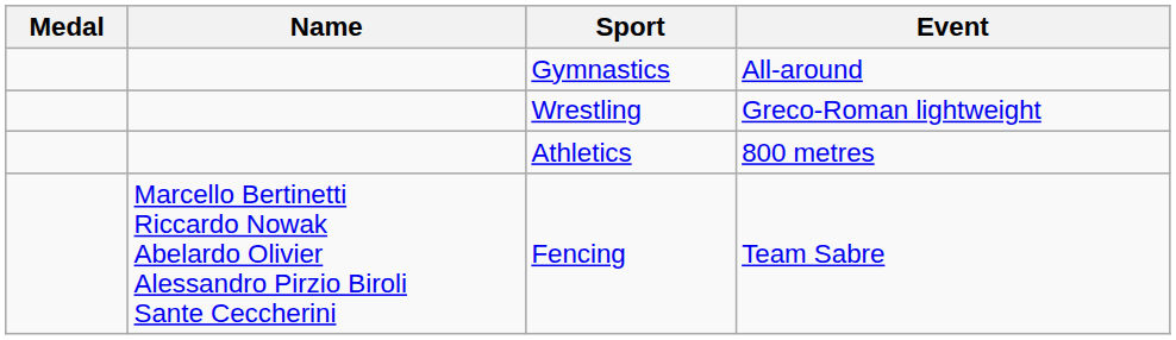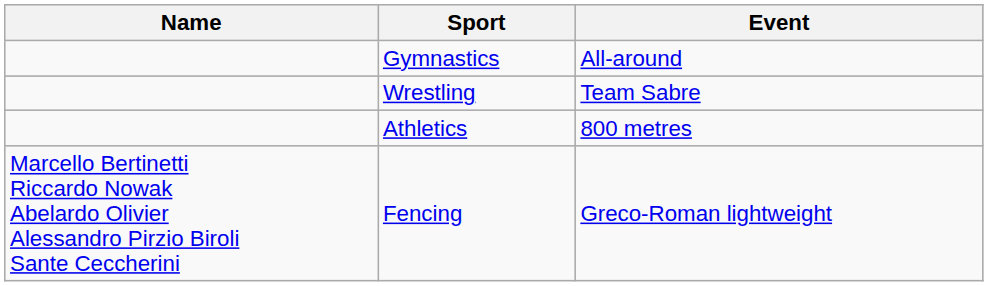- column: Medal
Wrestling | Event: Greco-Roman lightweight -> Team Sabre
Fencing | Event: Team Sabre -> Greco-Roman lightweight
